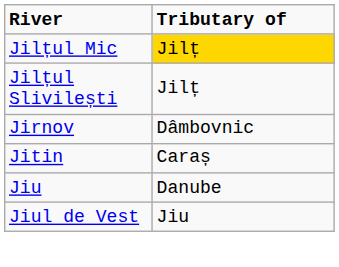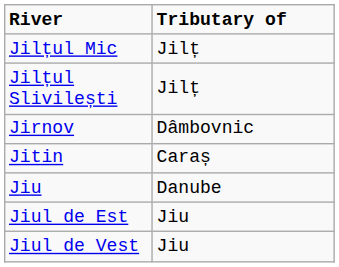Jilțul Mic | Tributary of: gold background -> no background
+ row: Jiul de Est | Jiu
